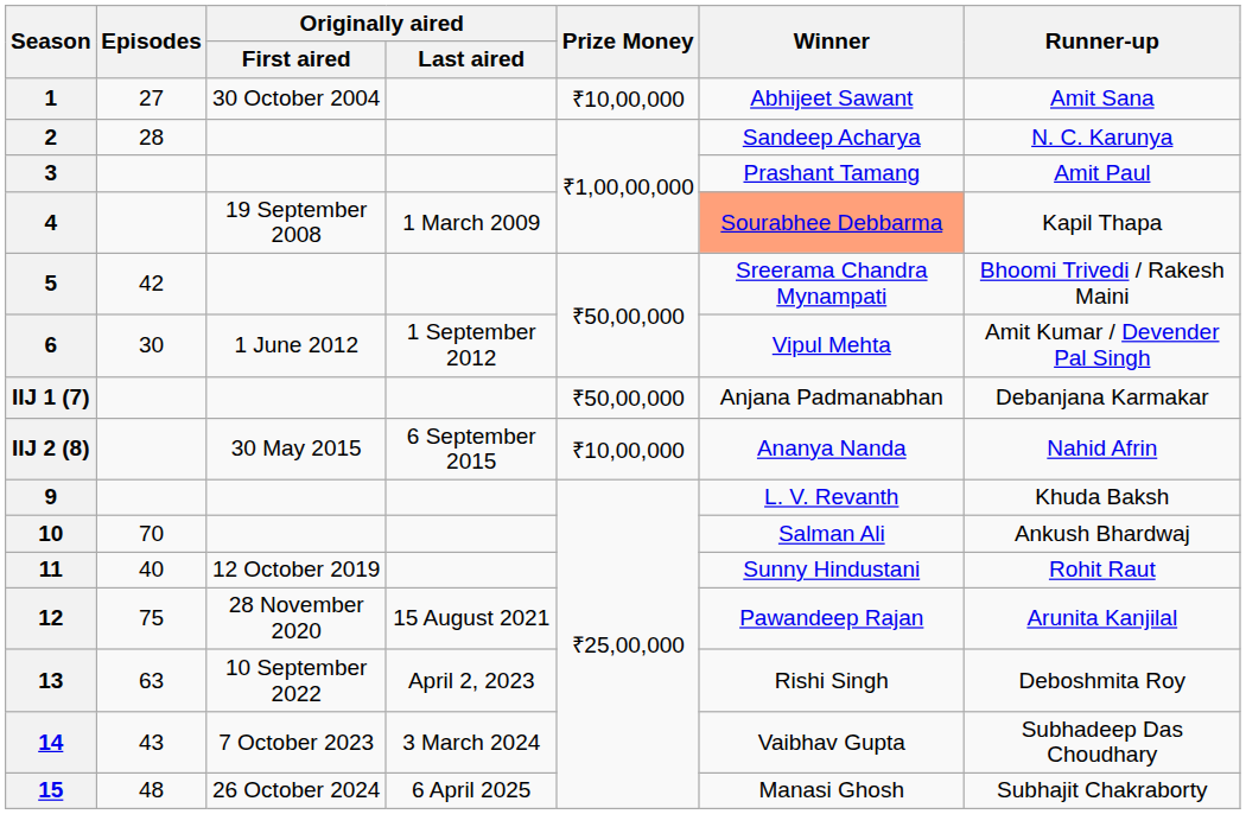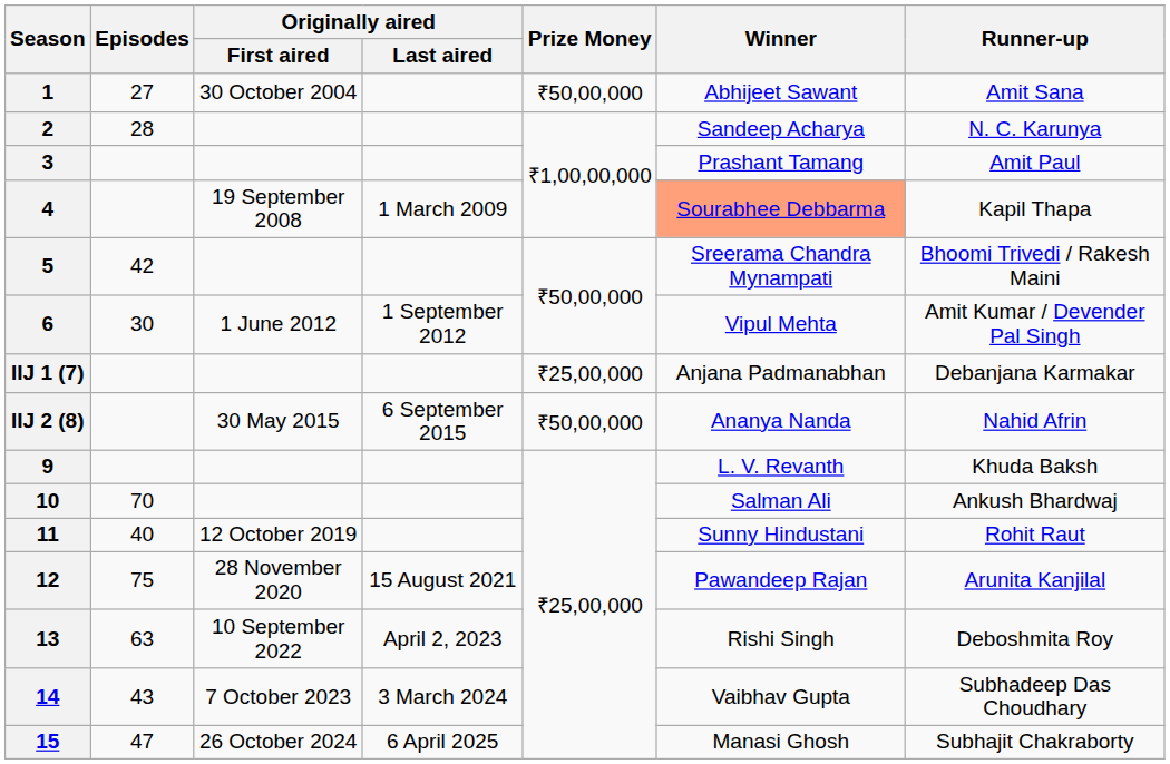1 | Prize Money: ₹10,00,000 -> ₹50,00,000
IIJ 1 (7) | Prize Money: ₹50,00,000 -> ₹25,00,000
IIJ 2 (8) | Prize Money: ₹10,00,000 -> ₹50,00,000
15 | Episodes: 48 -> 47
